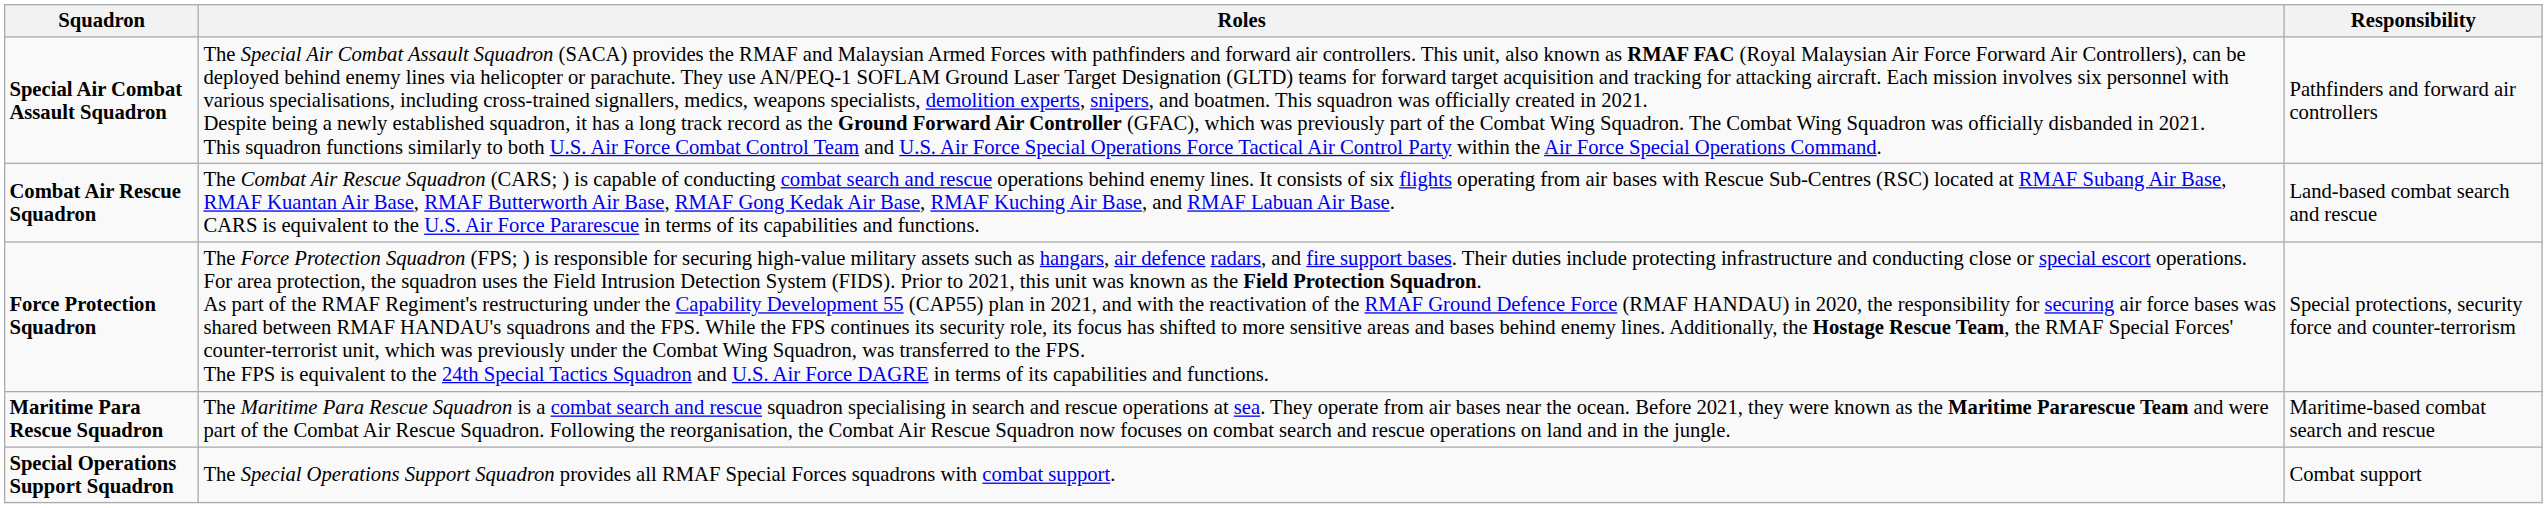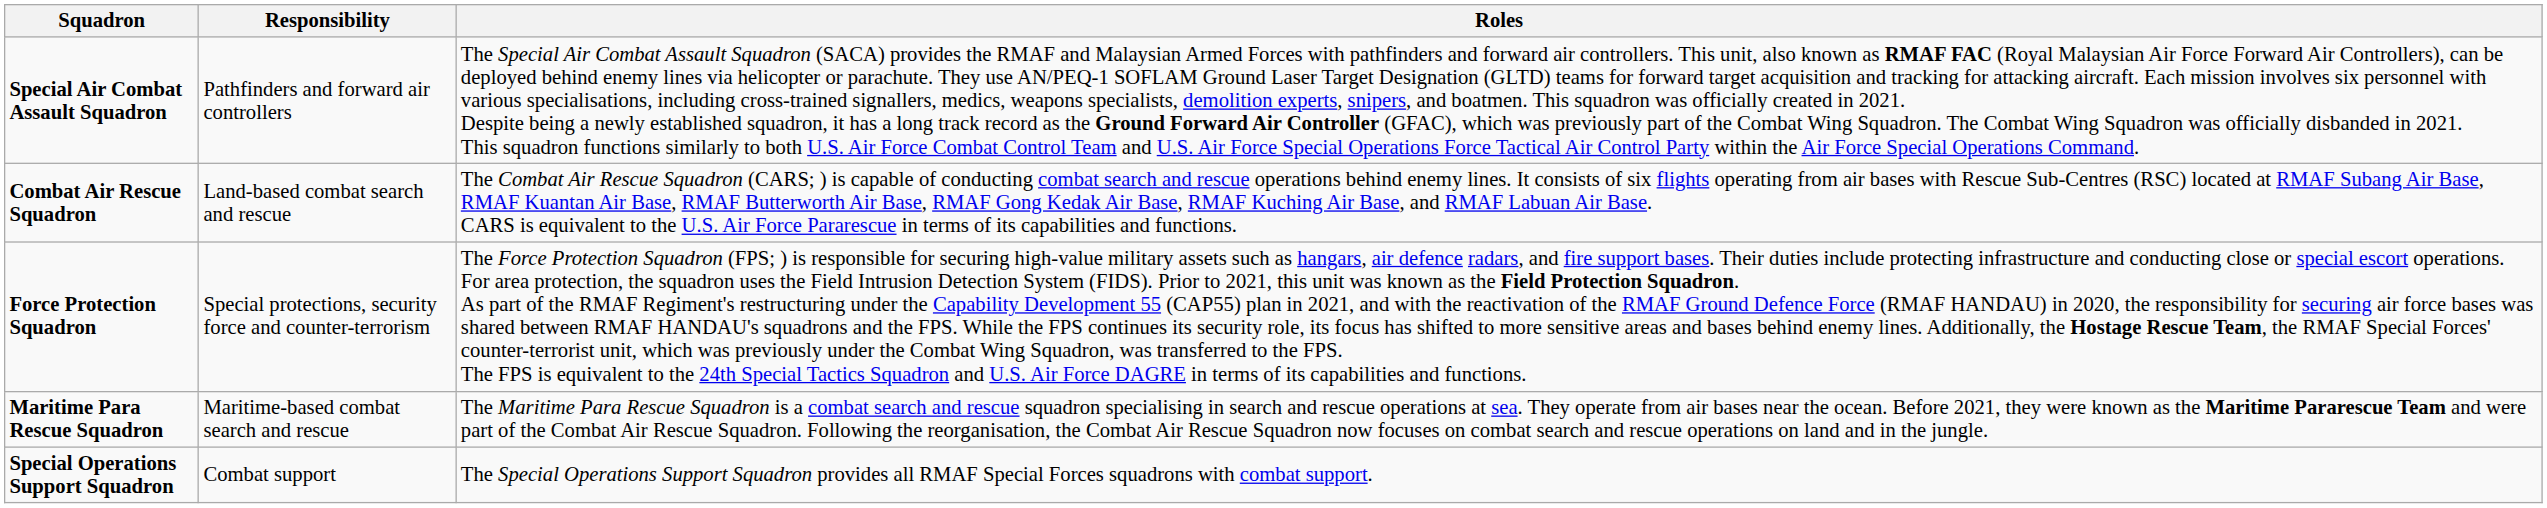columns swapped: Responsibility <-> Roles
